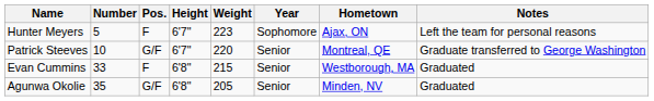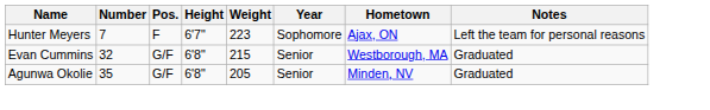Hunter Meyers | Number: 5 -> 7
- row: Patrick Steeves | 10 | G/F | 6'7" | 220 | Senior | Montreal, QE | Graduate transferred to George Washington
Evan Cummins | Number: 33 -> 32
Evan Cummins | Pos.: F -> G/F
